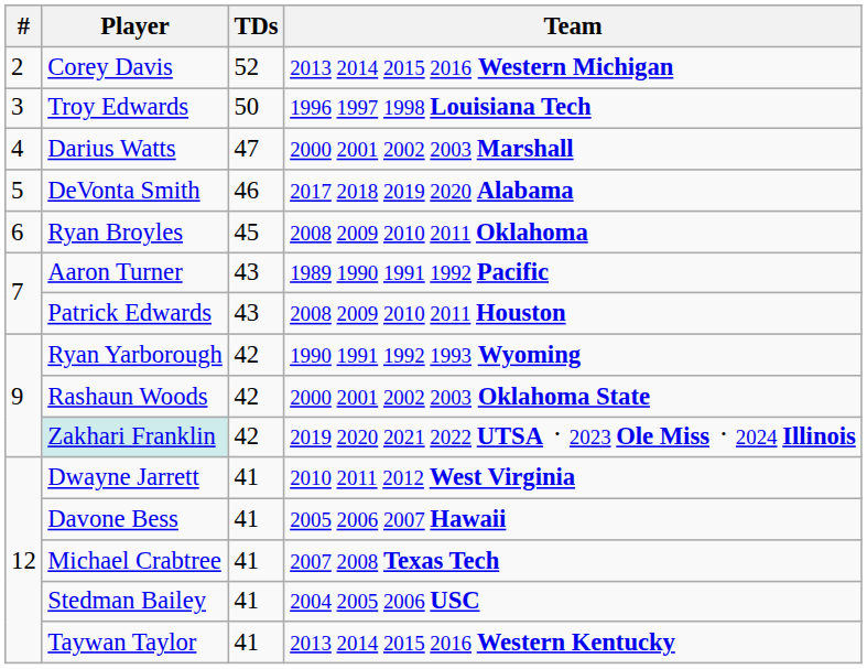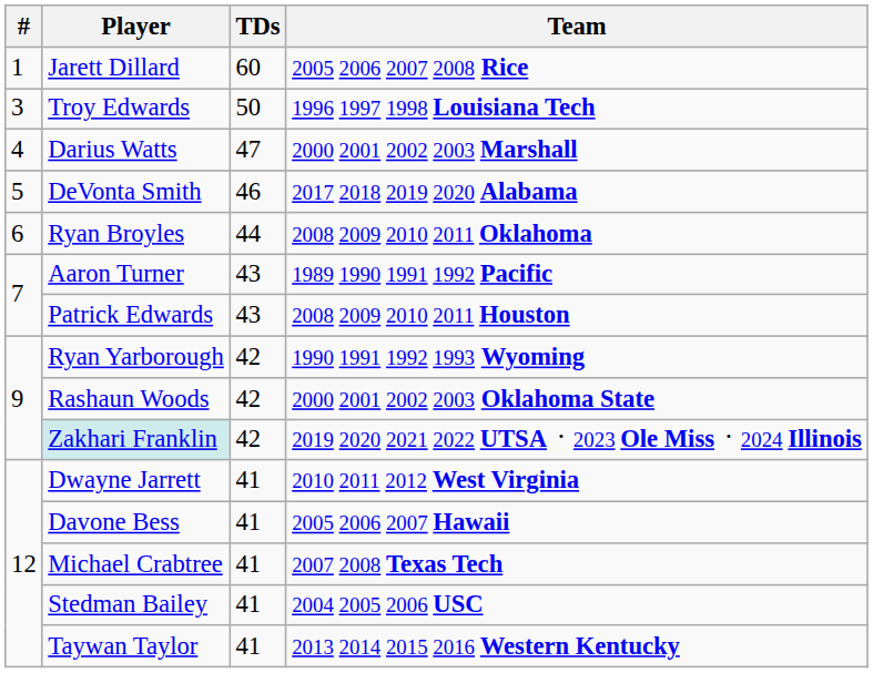+ row: 1 | Jarett Dillard | 60 | 2005 2006 2007 2008 Rice
- row: 2 | Corey Davis | 52 | 2013 2014 2015 2016 Western Michigan
Ryan Broyles | TDs: 45 -> 44
